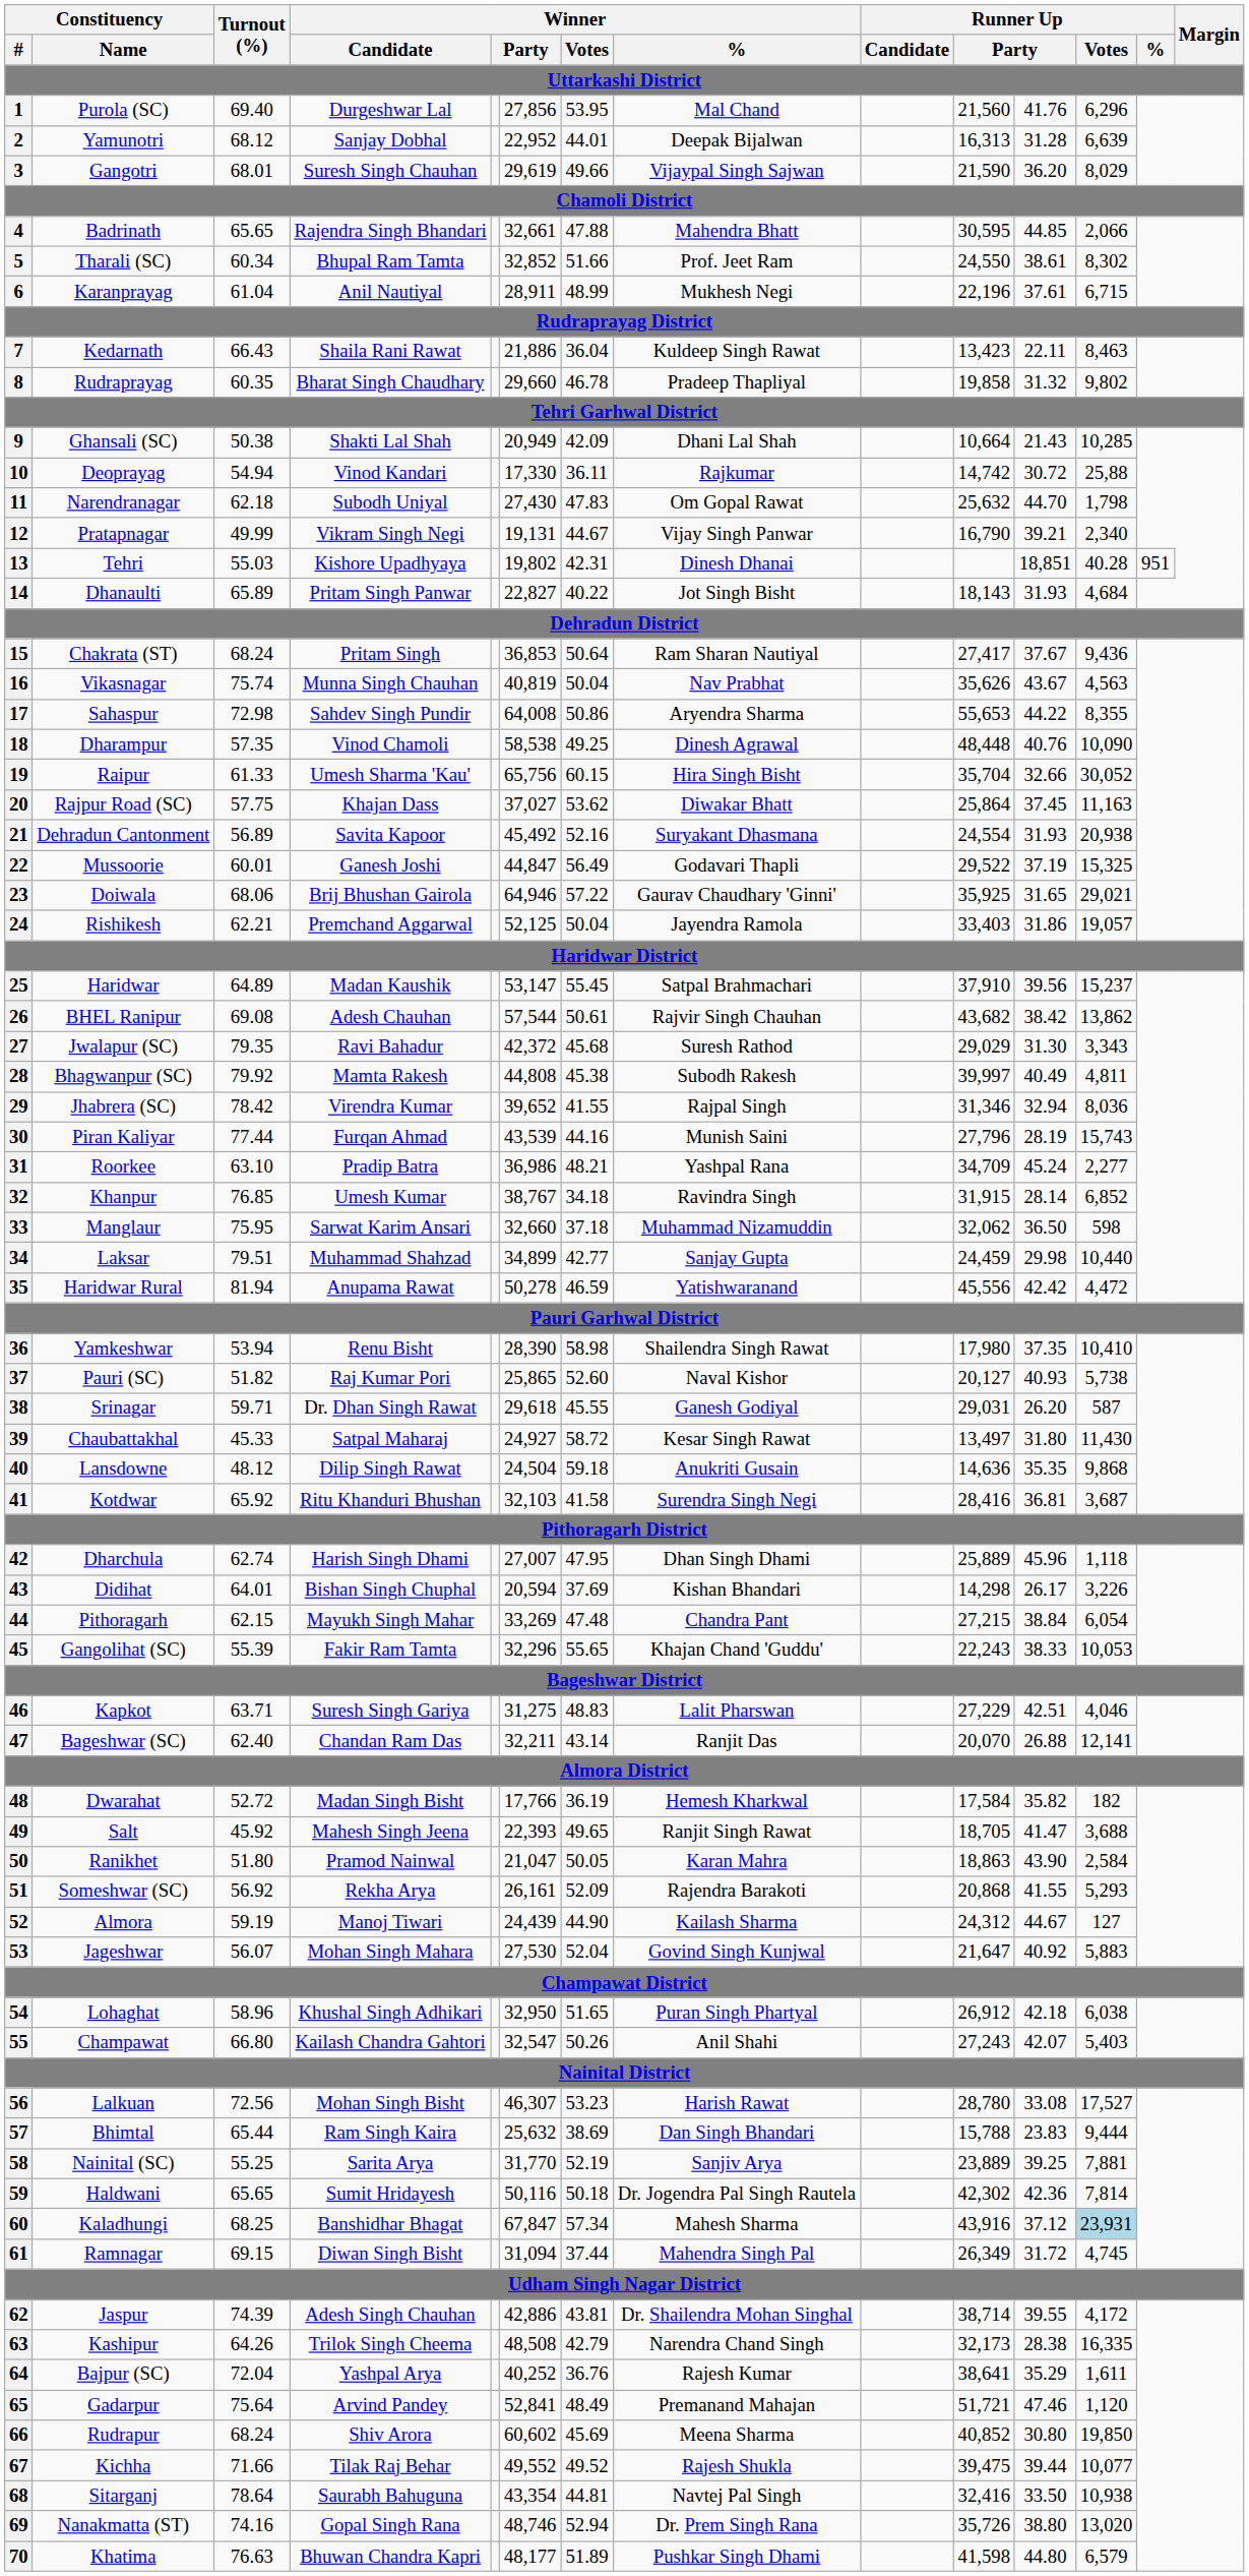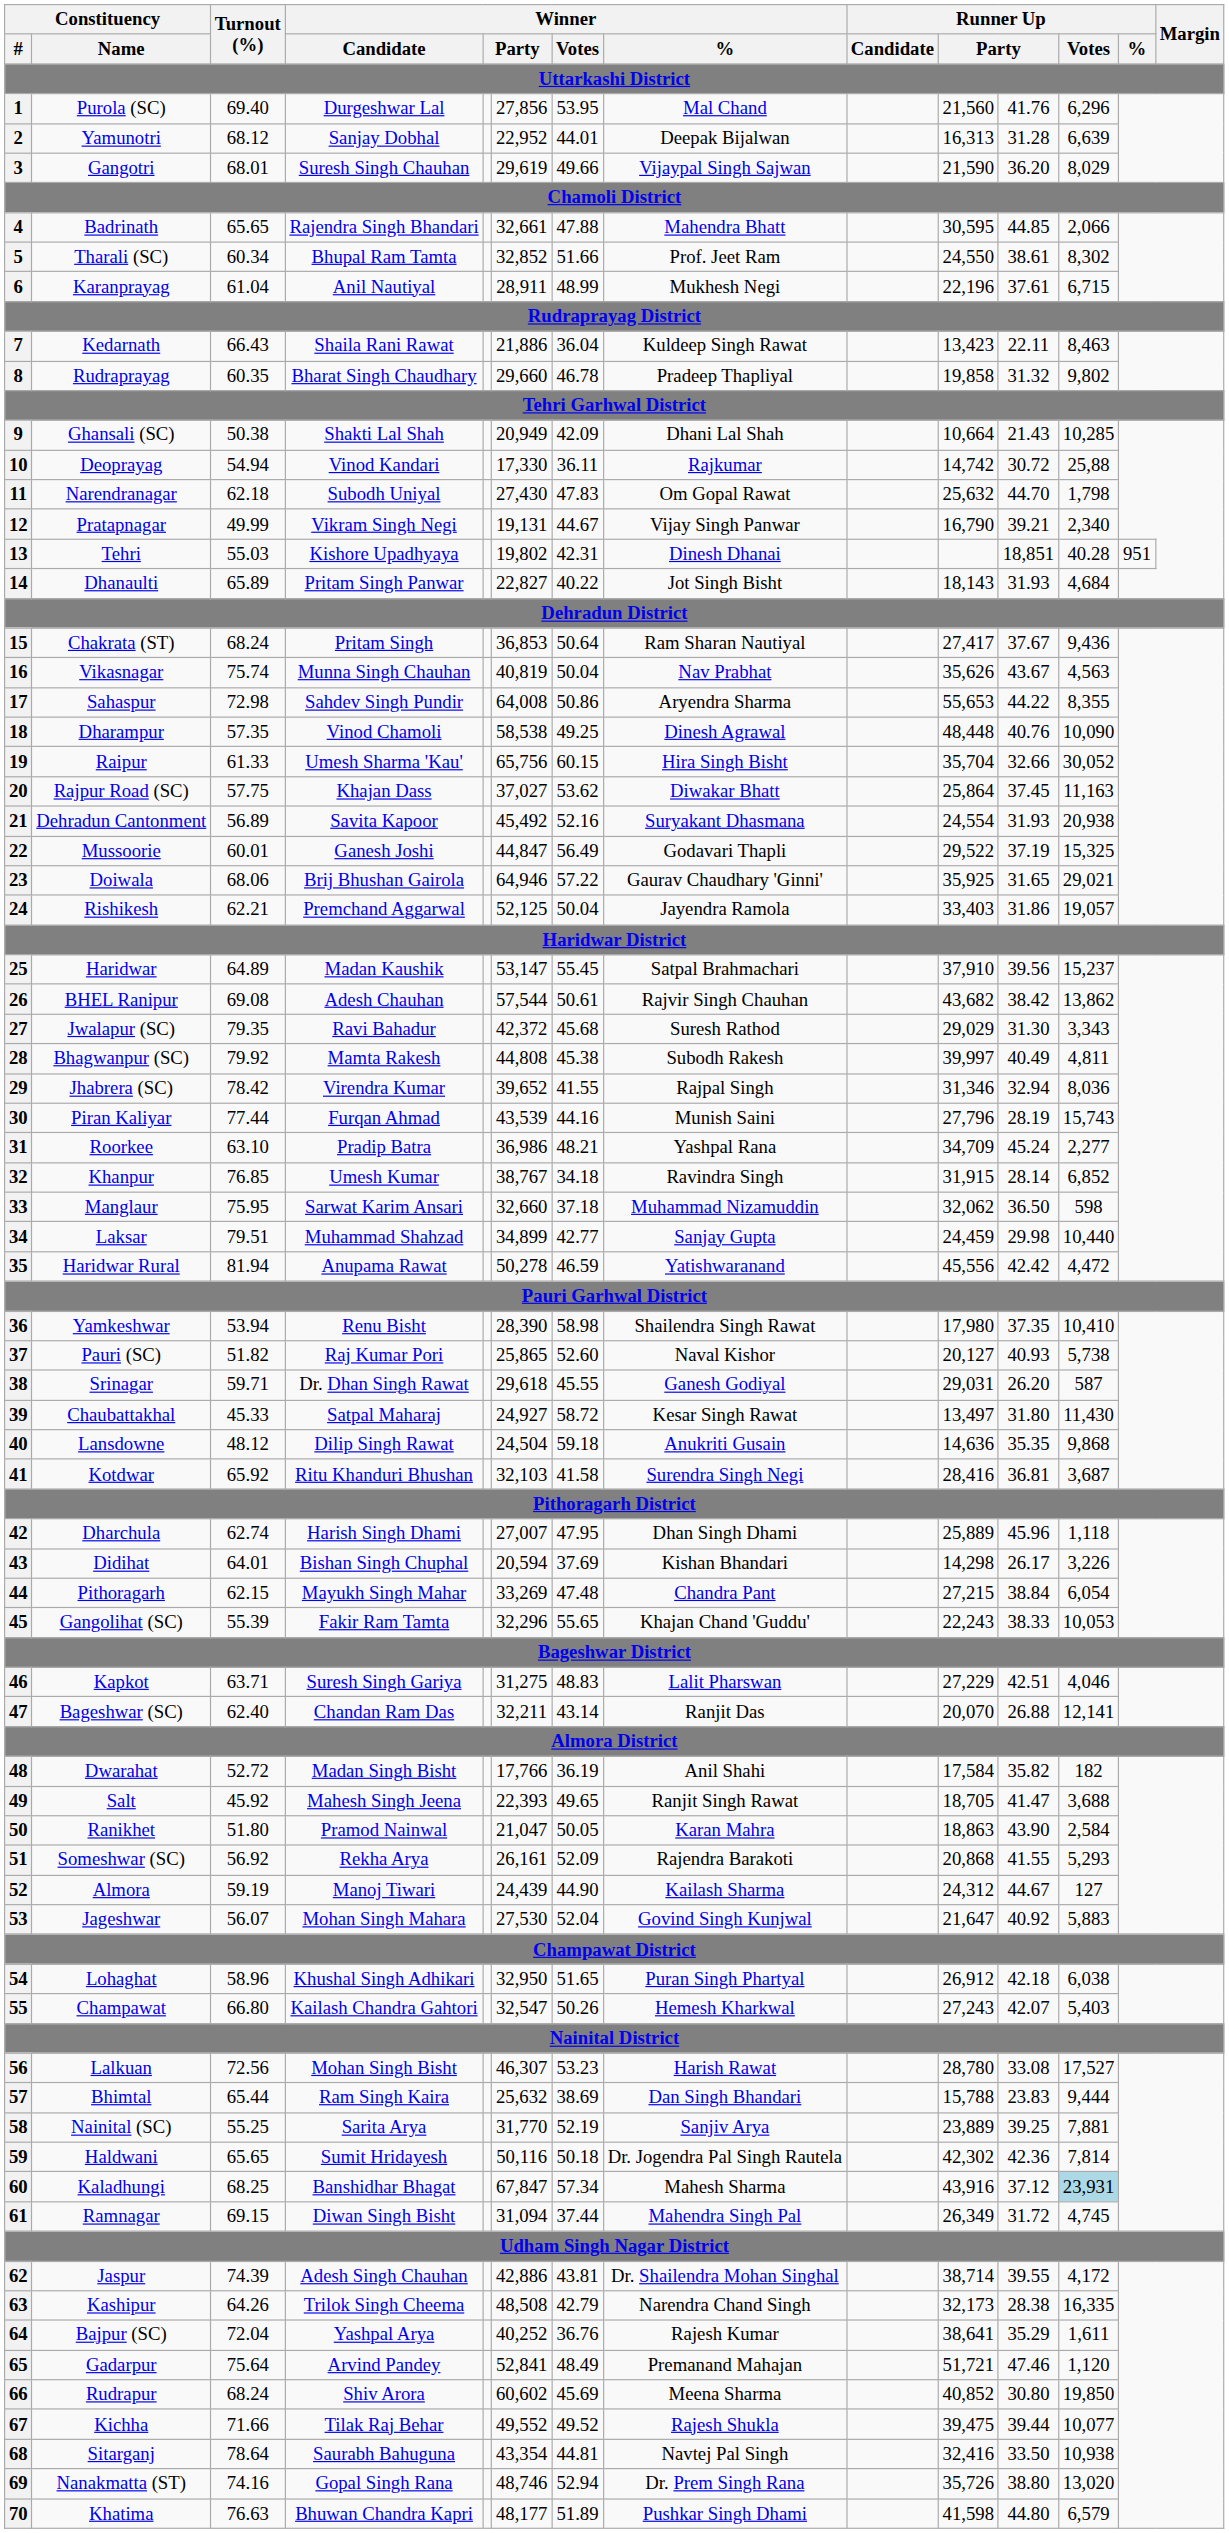Dwarahat | Winner / %: Hemesh Kharkwal -> Anil Shahi
Champawat | Winner / %: Anil Shahi -> Hemesh Kharkwal
